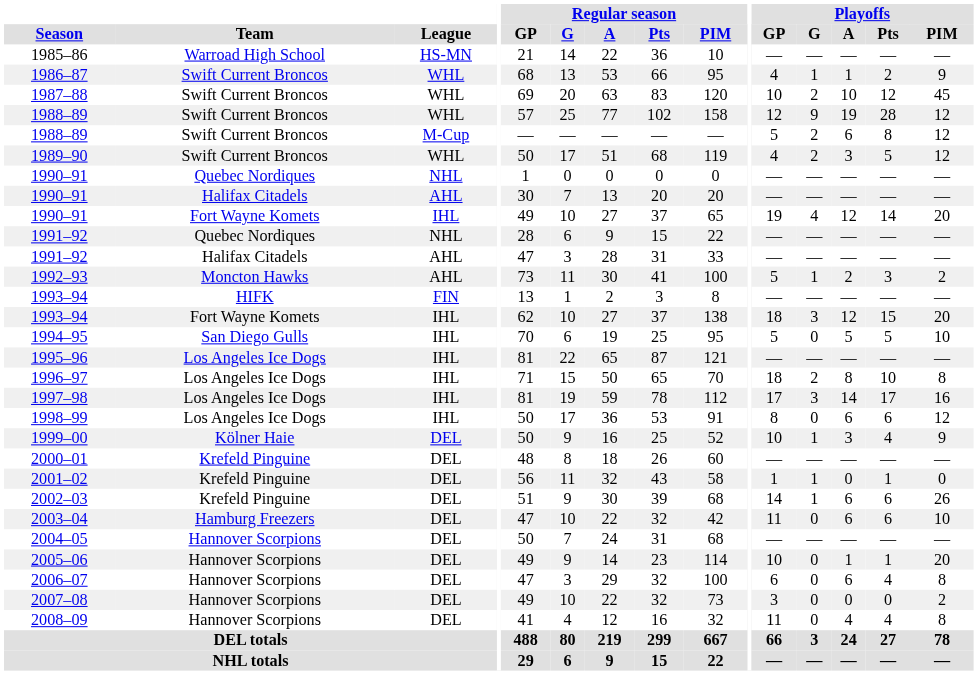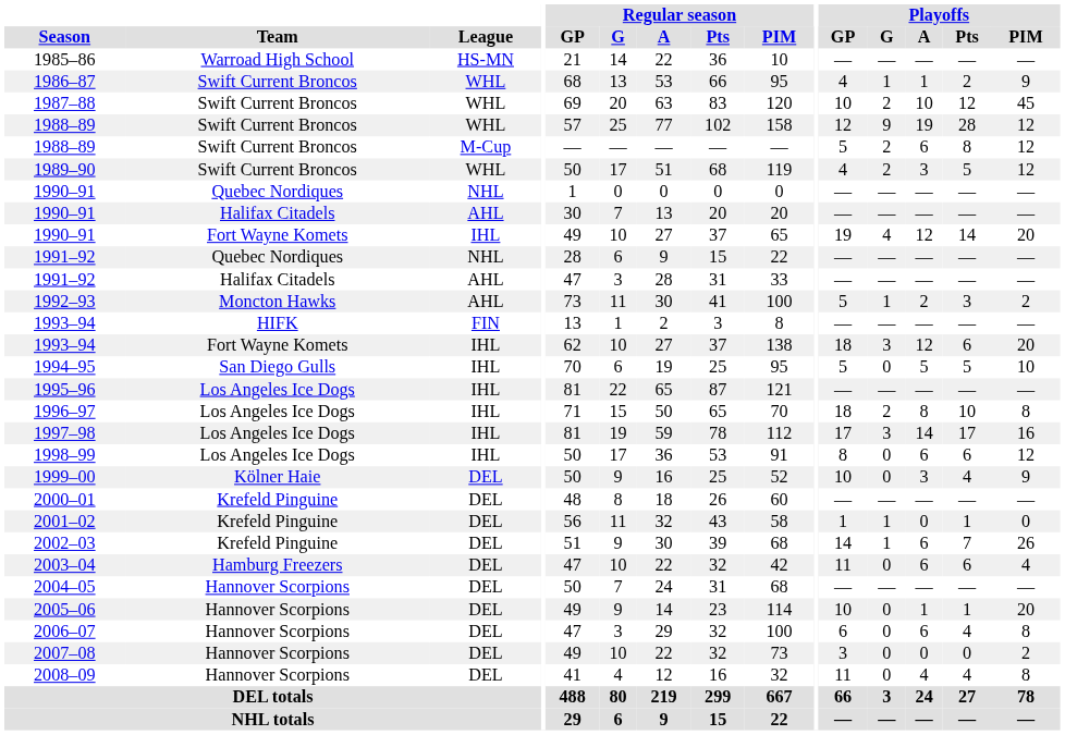1993–94 / IHL | Playoffs / Pts: 15 -> 6
1999–00 | Playoffs / G: 1 -> 0
2002–03 | Playoffs / Pts: 6 -> 7
2003–04 | Playoffs / PIM: 10 -> 4
